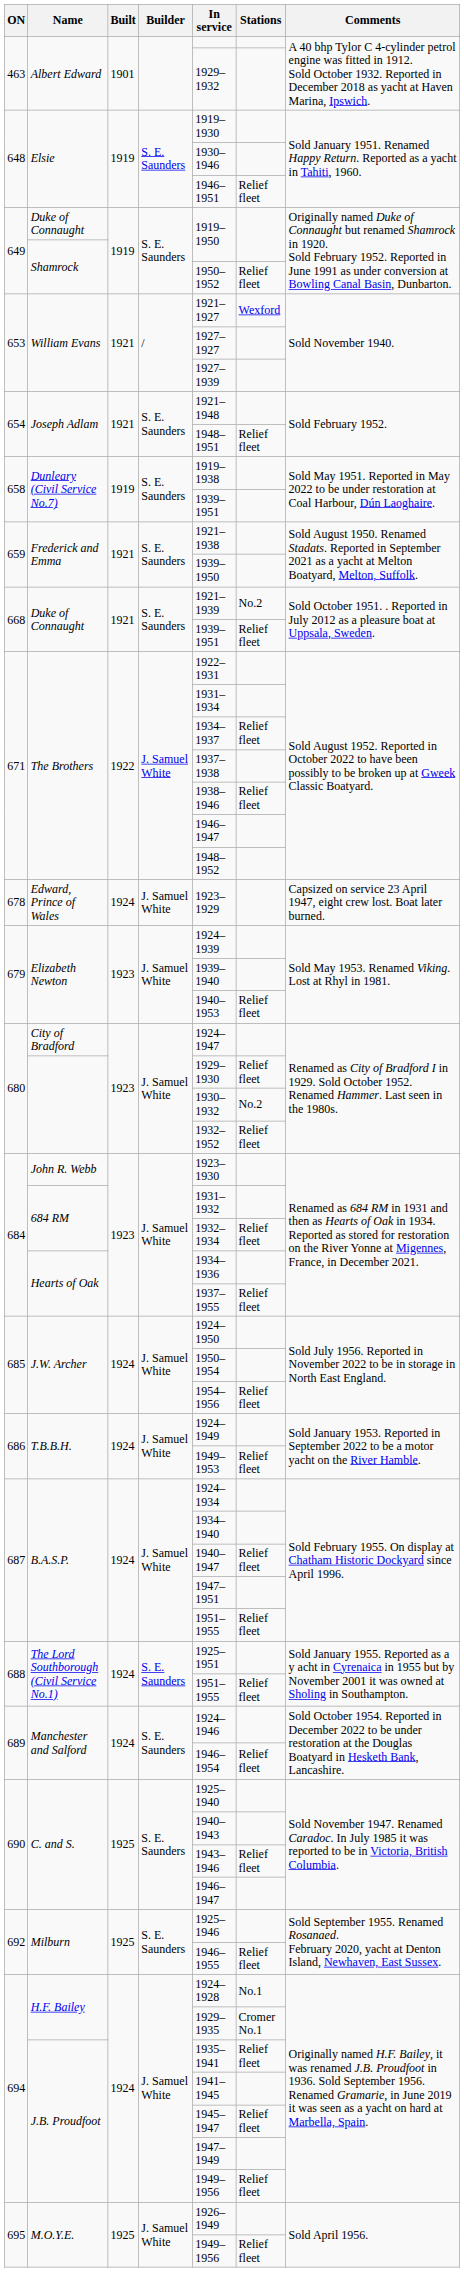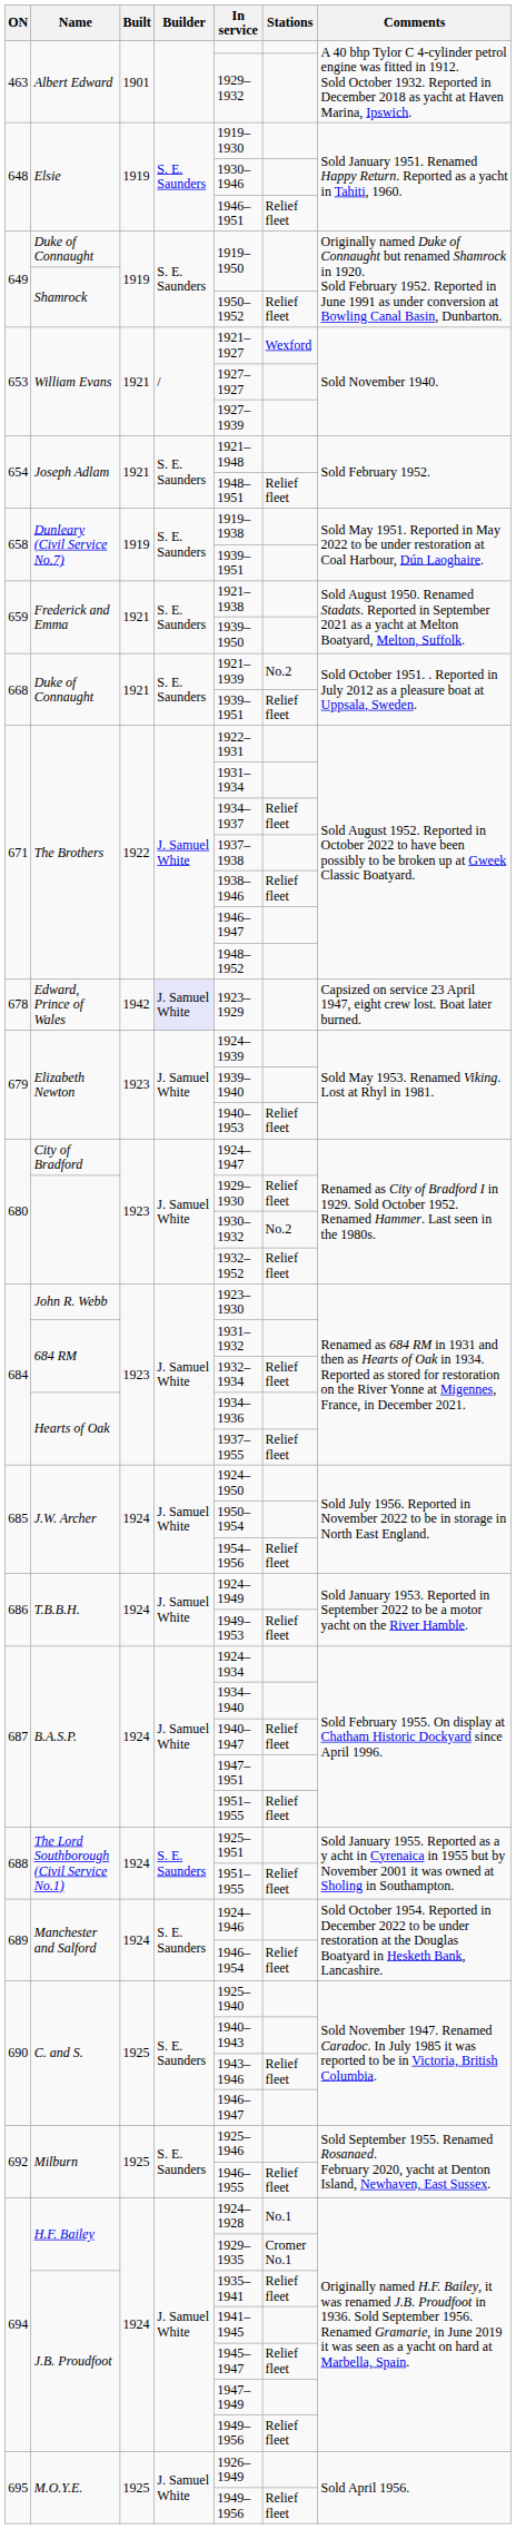Edward, Prince of Wales | Built: 1924 -> 1942
Edward, Prince of Wales | Builder: no background -> lavender background
